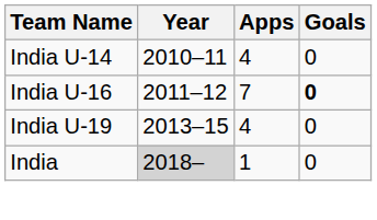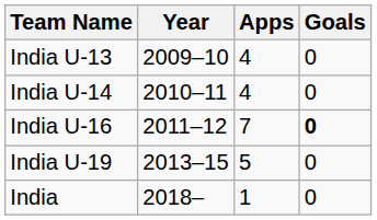+ row: India U-13 | 2009–10 | 4 | 0
India U-19 | Apps: 4 -> 5
India | Year: lightgrey background -> no background
